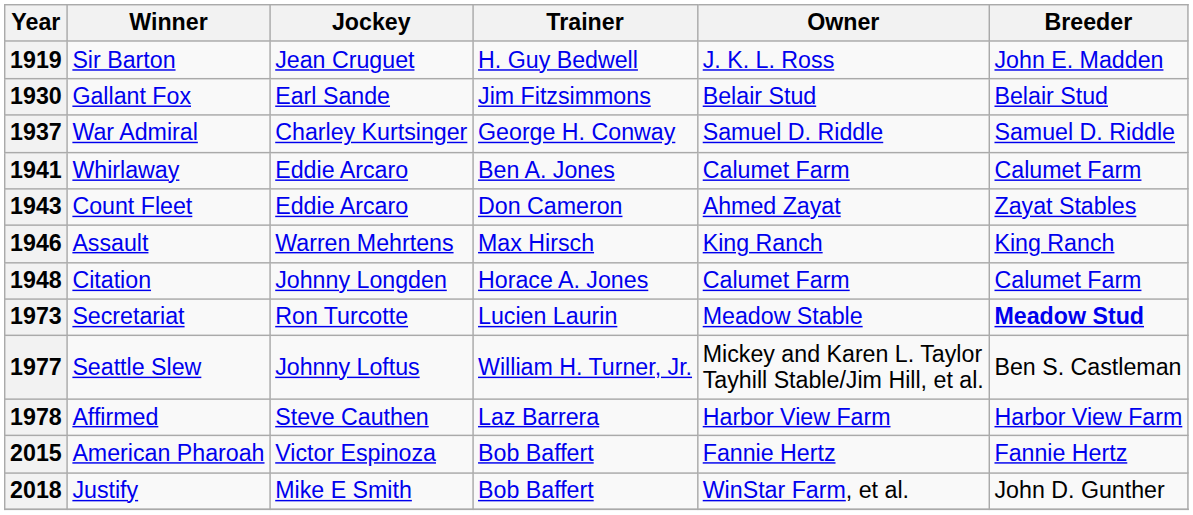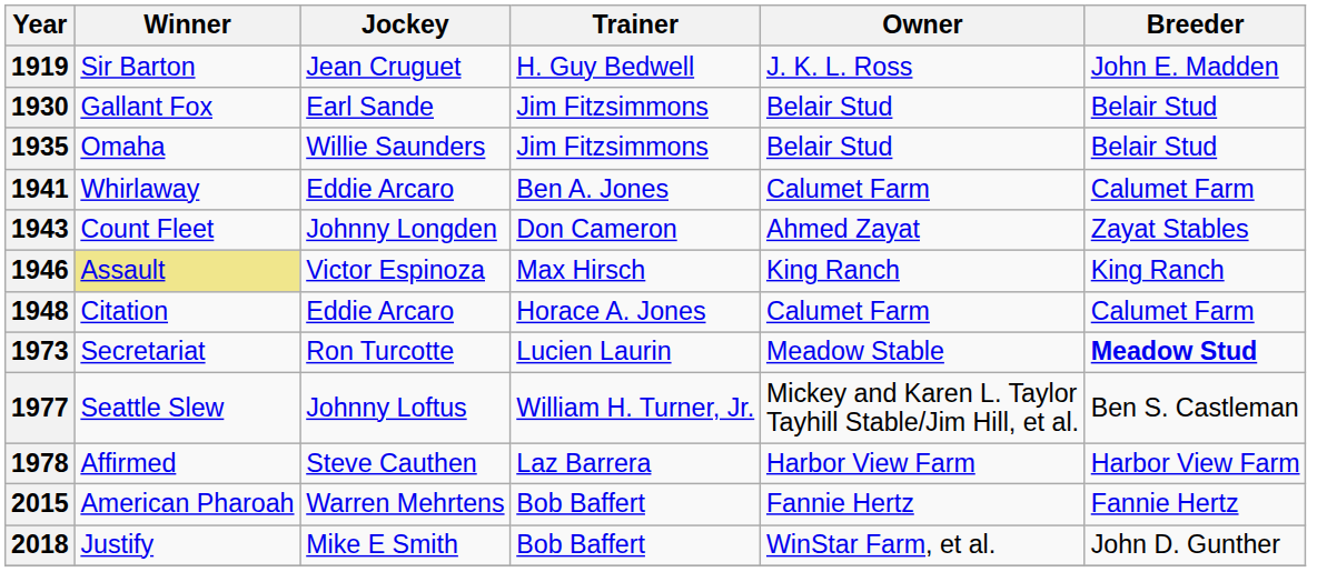+ row: 1935 | Omaha | Willie Saunders | Jim Fitzsimmons | Belair Stud | Belair Stud
- row: 1937 | War Admiral | Charley Kurtsinger | George H. Conway | Samuel D. Riddle | Samuel D. Riddle
1943 | Jockey: Eddie Arcaro -> Johnny Longden
1946 | Winner: no background -> khaki background
1946 | Jockey: Warren Mehrtens -> Victor Espinoza
1948 | Jockey: Johnny Longden -> Eddie Arcaro
2015 | Jockey: Victor Espinoza -> Warren Mehrtens
